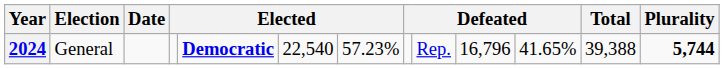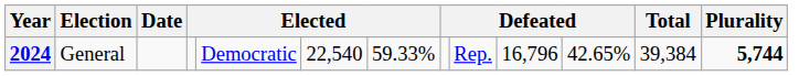2024 | column 5: bold -> normal
2024 | column 7: 57.23% -> 59.33%
2024 | column 11: 41.65% -> 42.65%
2024 | Total: 39,388 -> 39,384
